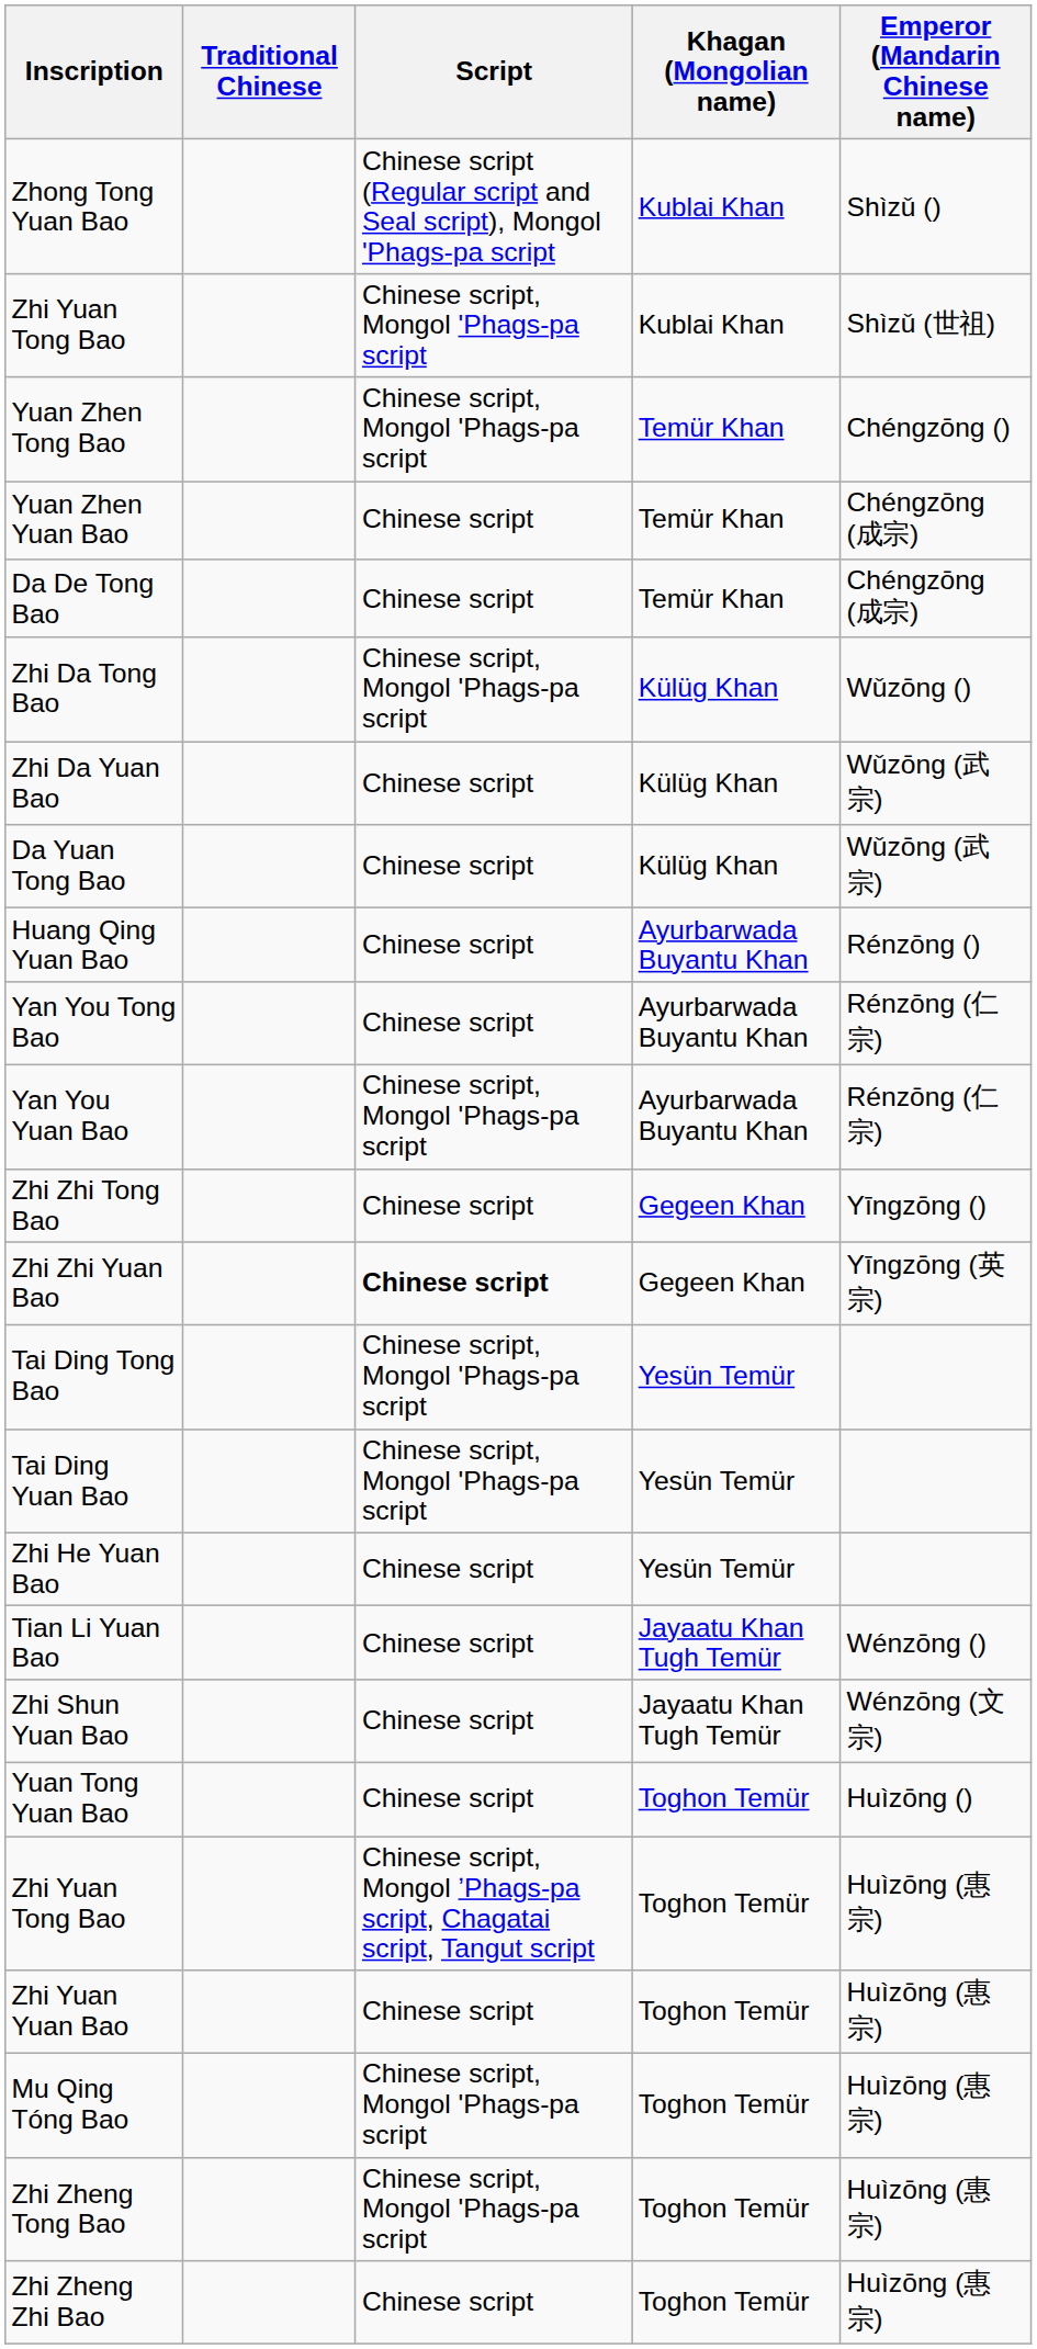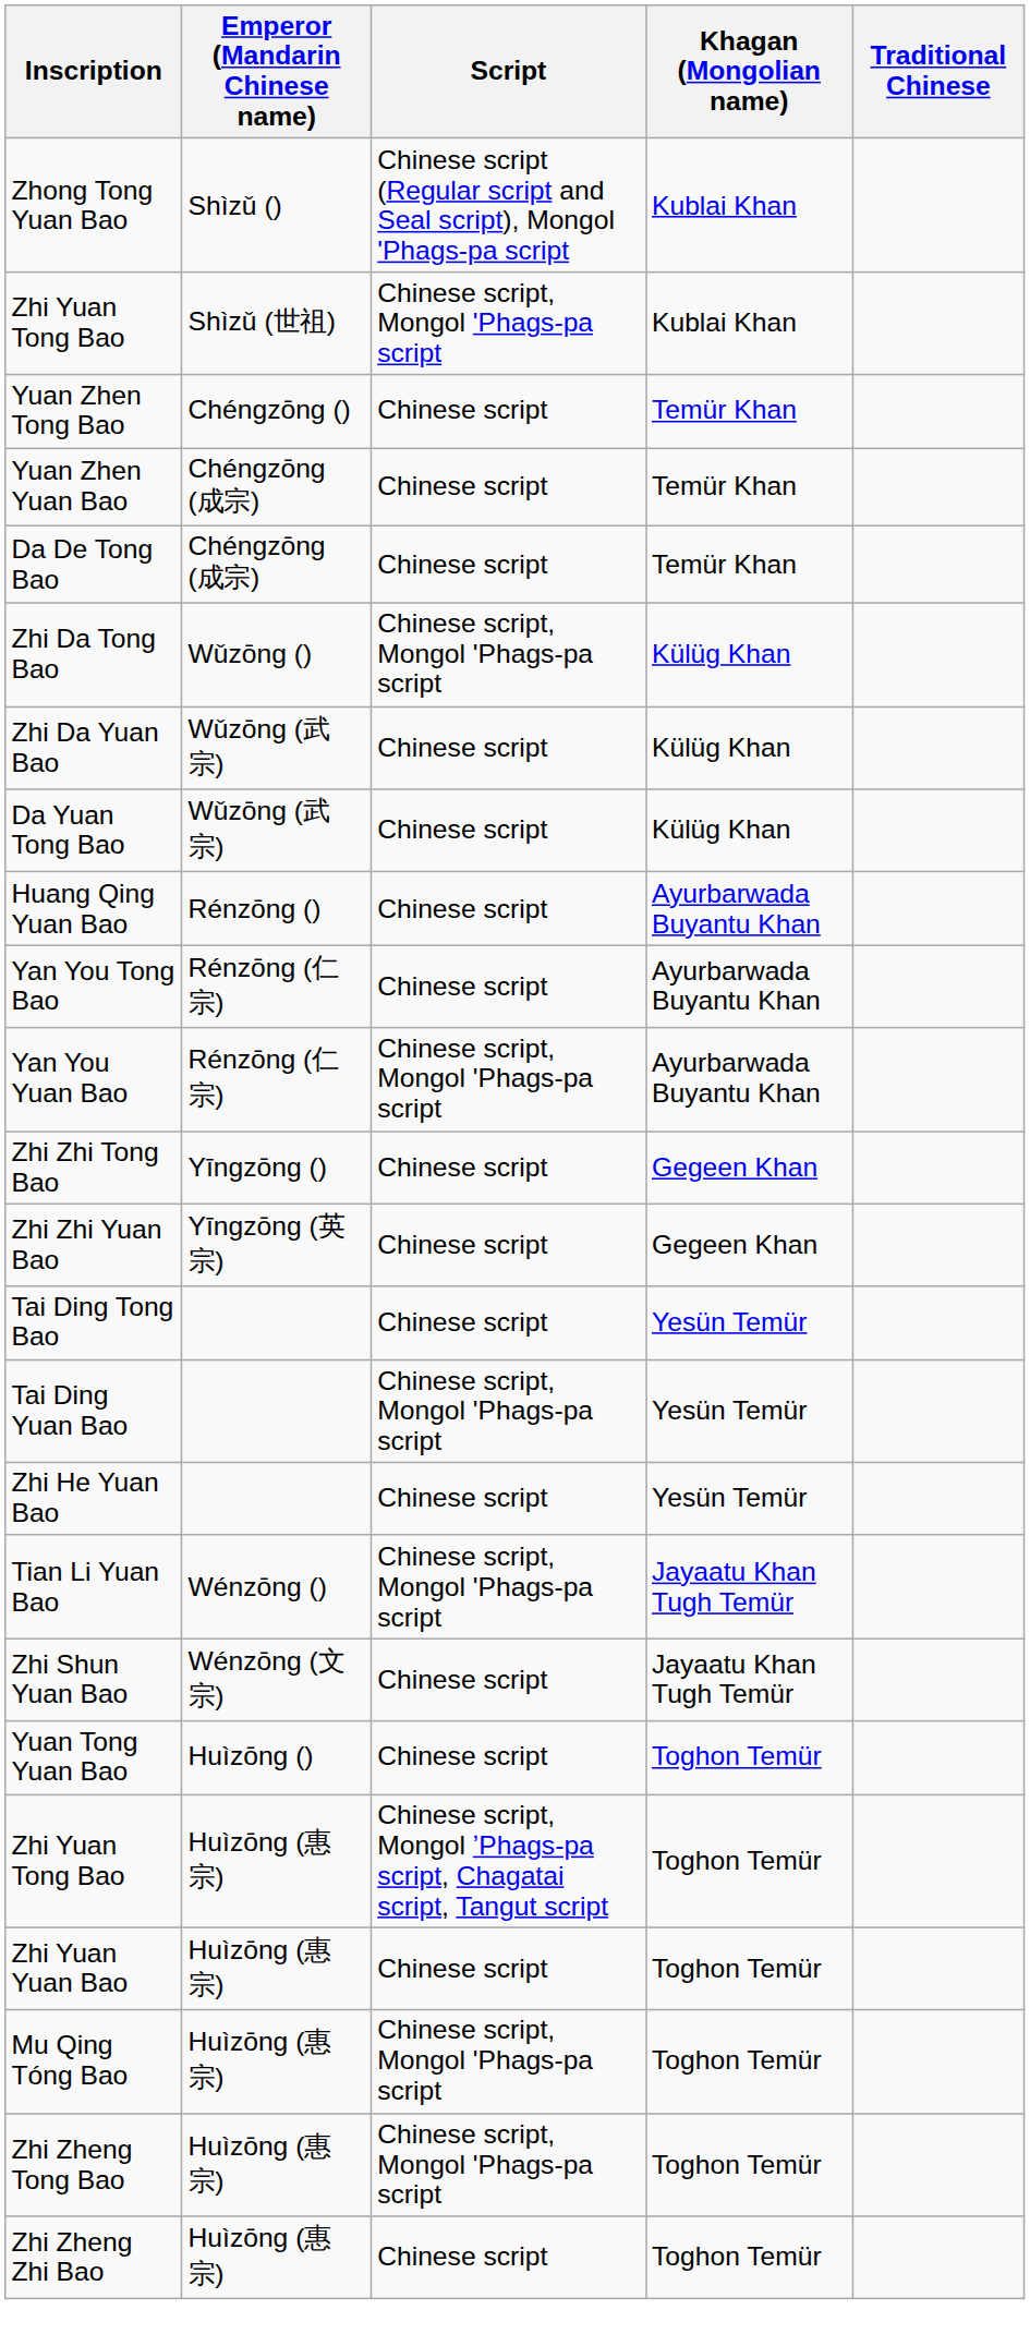columns swapped: Traditional Chinese <-> Emperor (Mandarin Chinese name)
Yuan Zhen Tong Bao | Script: Chinese script, Mongol 'Phags-pa script -> Chinese script
Zhi Zhi Yuan Bao | Script: bold -> normal
Tai Ding Tong Bao | Script: Chinese script, Mongol 'Phags-pa script -> Chinese script
Tian Li Yuan Bao | Script: Chinese script -> Chinese script, Mongol 'Phags-pa script
